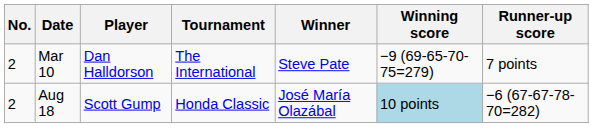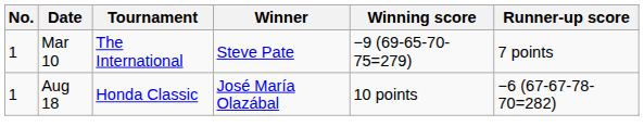- column: Player | Dan Halldorson | Scott Gump
Mar 10 | No.: 2 -> 1
Aug 18 | No.: 2 -> 1
Aug 18 | Winning score: lightblue background -> no background
